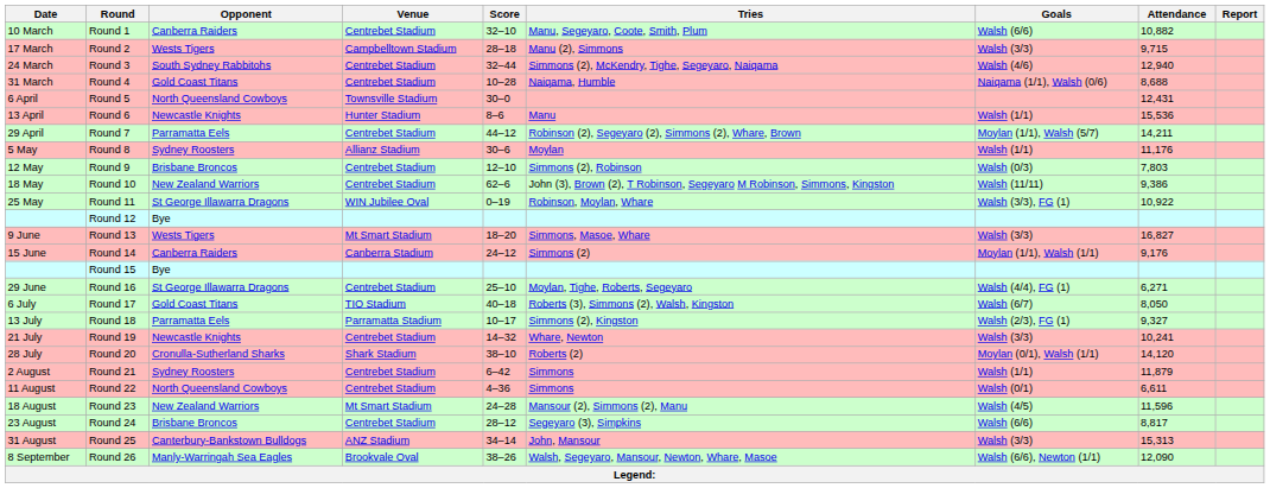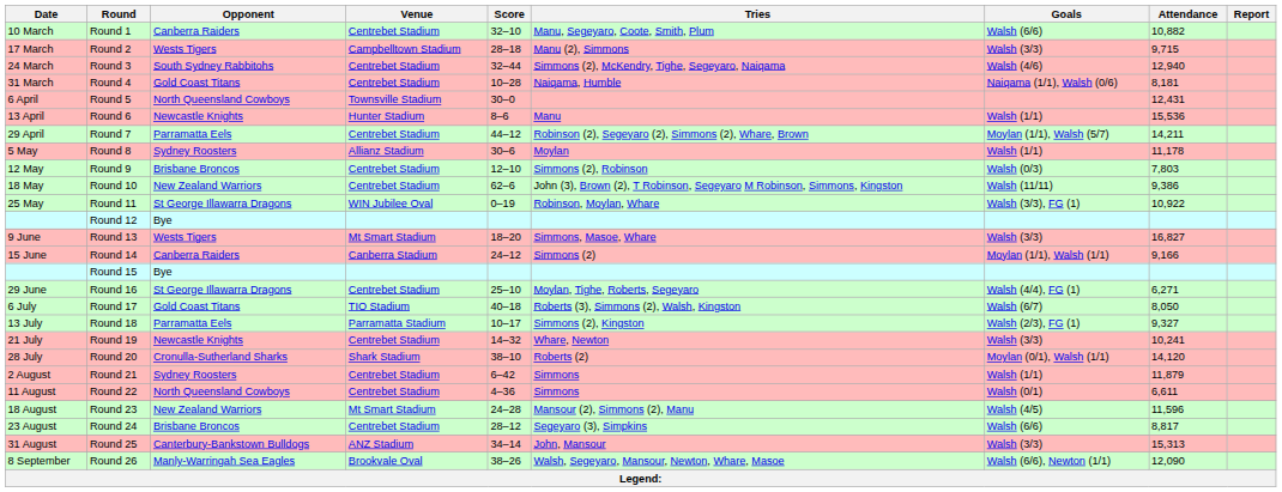Round 4 | Attendance: 8,688 -> 8,181
Round 8 | Attendance: 11,176 -> 11,178
Round 14 | Attendance: 9,176 -> 9,166
